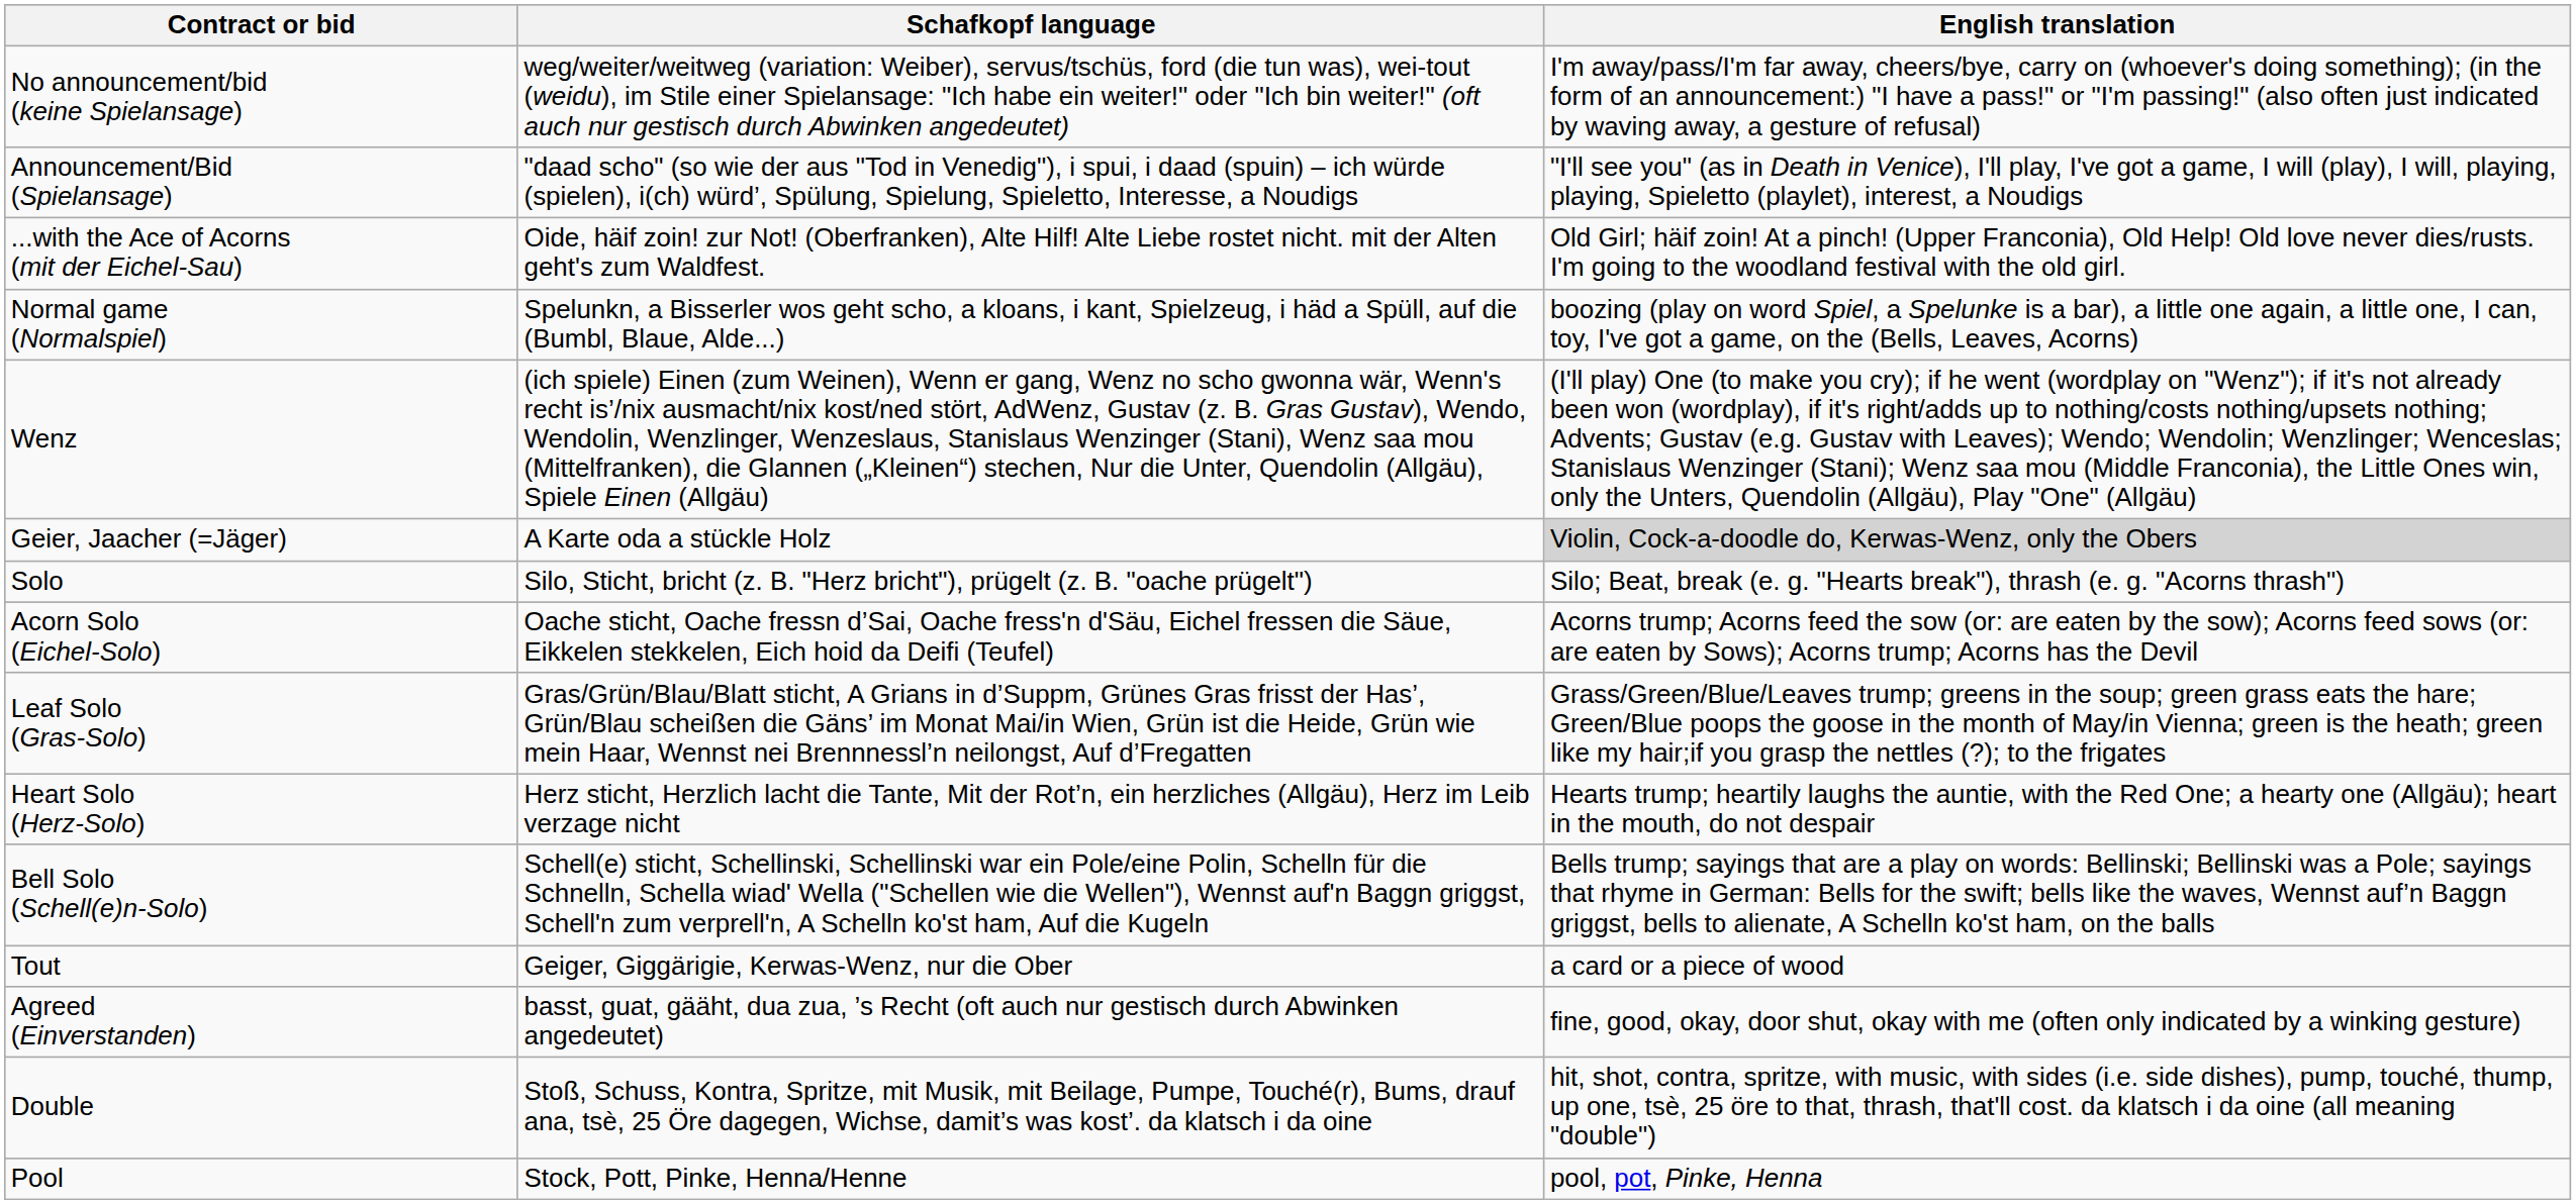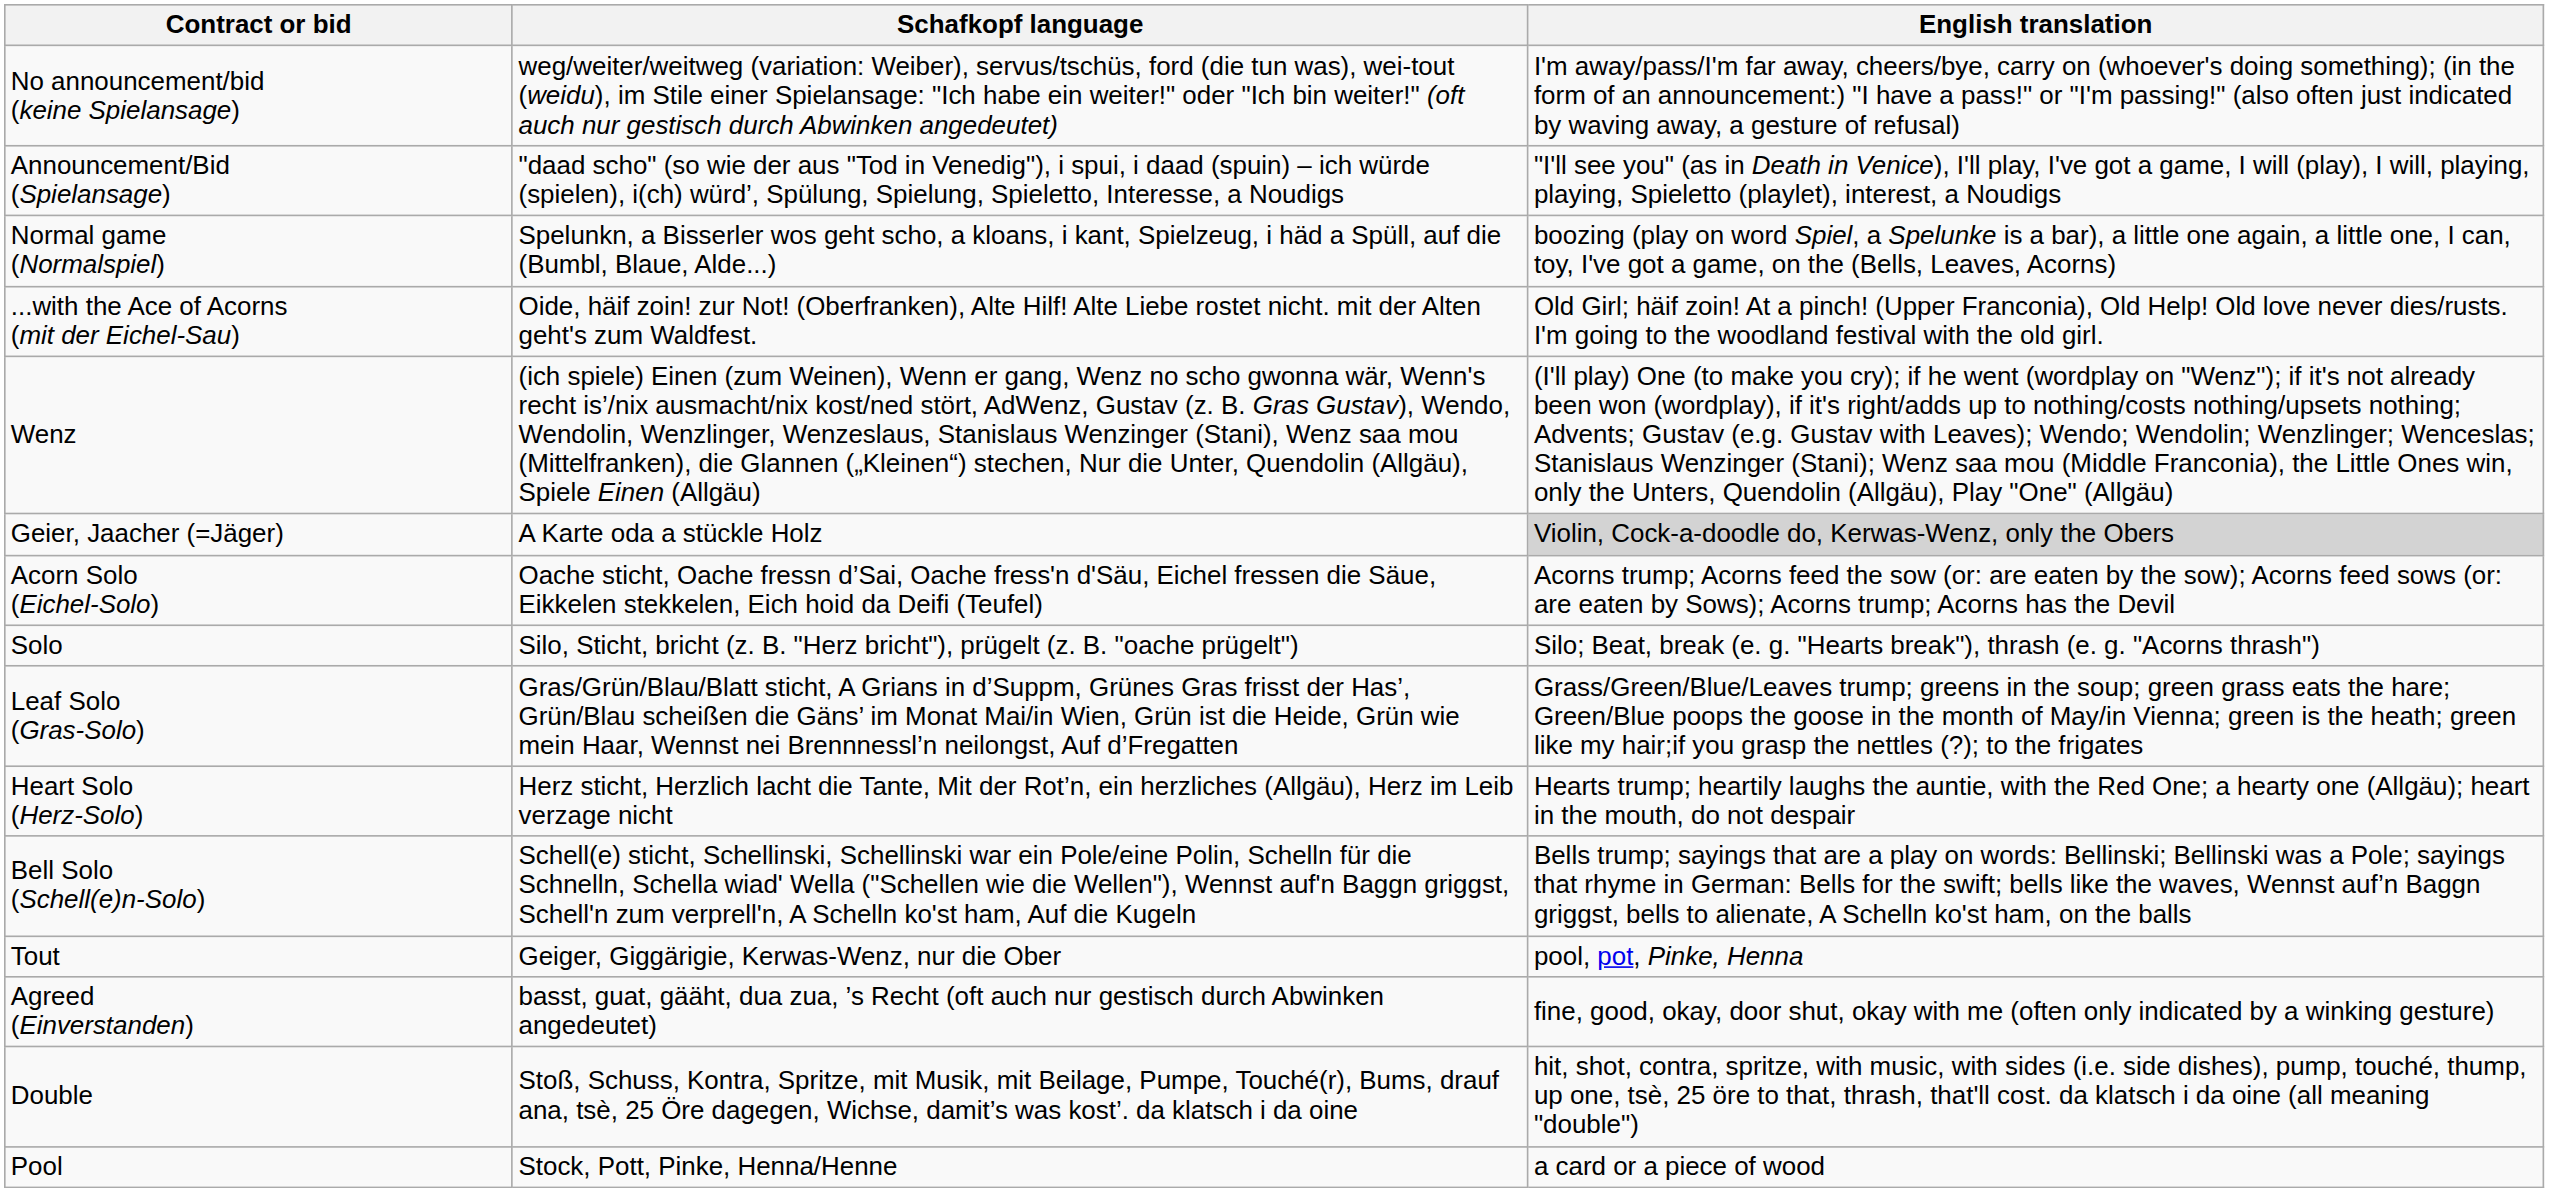rows swapped: Normal game (Normalspiel) <-> ...with the Ace of Acorns (mit der Eichel-Sau)
rows swapped: Solo <-> Acorn Solo (Eichel-Solo)
Tout | English translation: a card or a piece of wood -> pool, pot, Pinke, Henna
Pool | English translation: pool, pot, Pinke, Henna -> a card or a piece of wood
